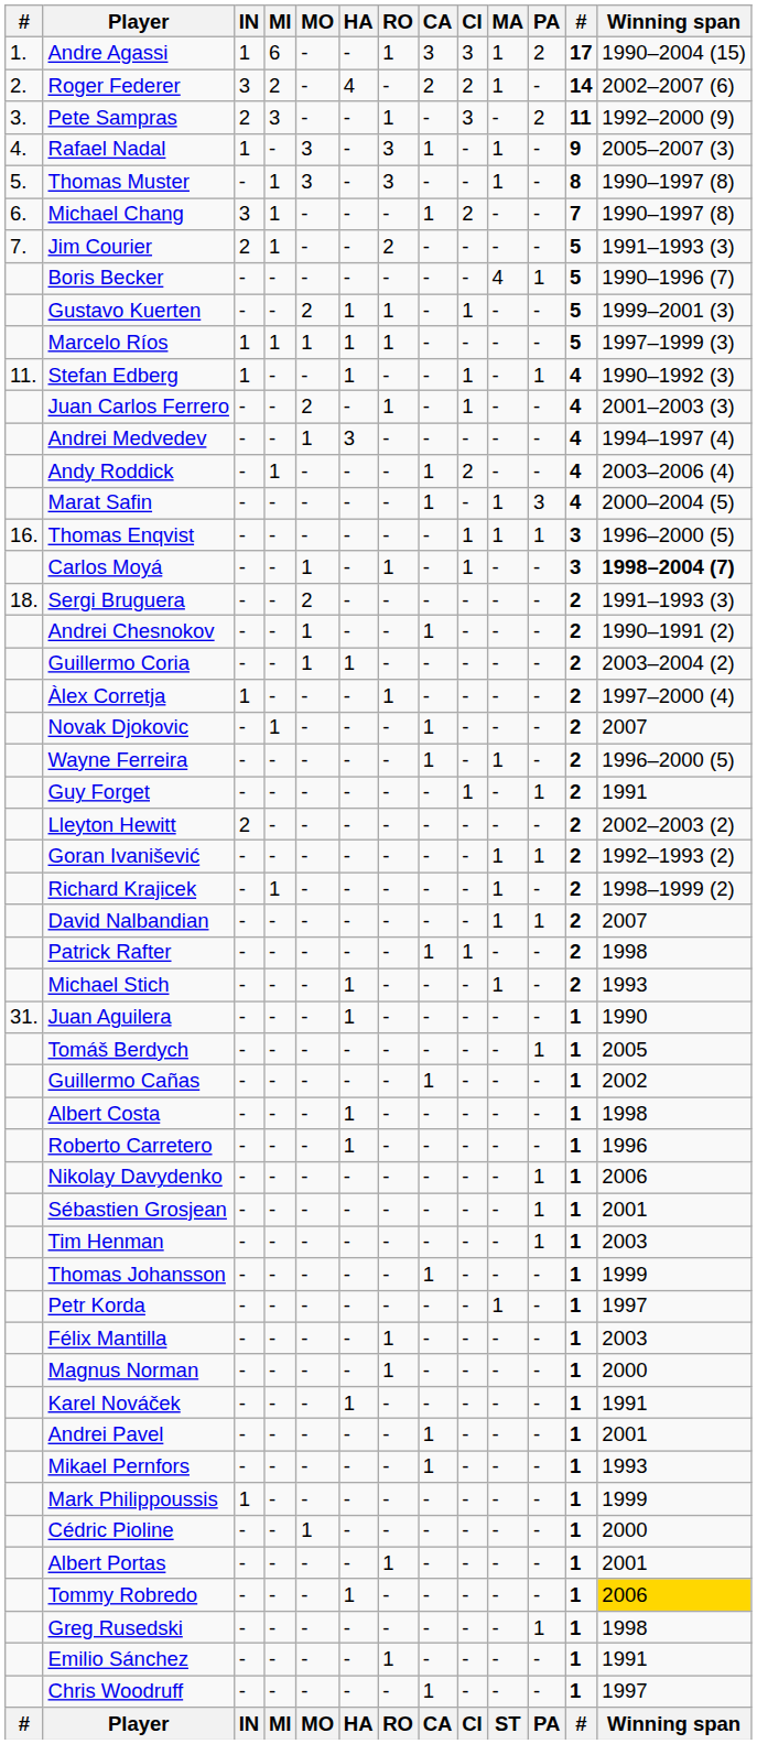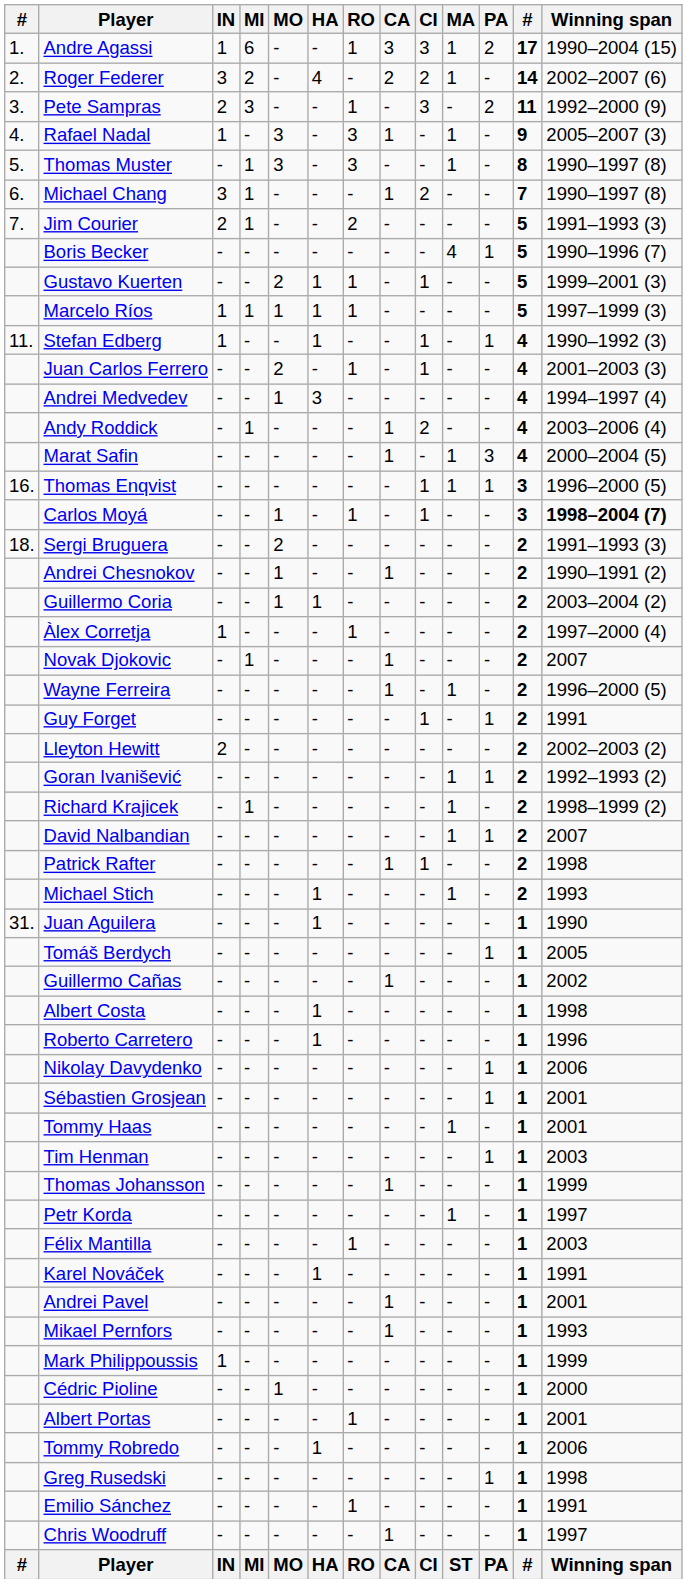+ row: Tommy Haas | - | - | - | - | - | - | - | 1 | - | 1 | 2001
- row: Magnus Norman | - | - | - | - | 1 | - | - | - | - | 1 | 2000
Tommy Robredo | Winning span: gold background -> no background
